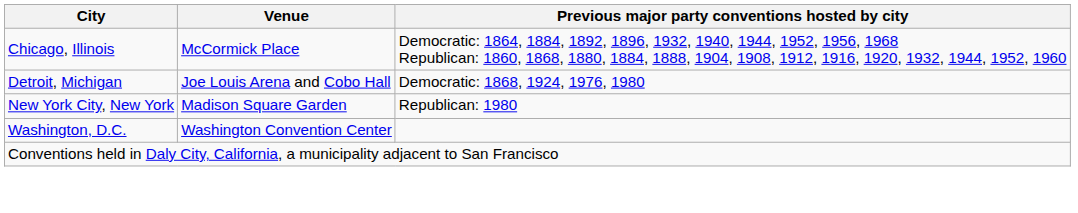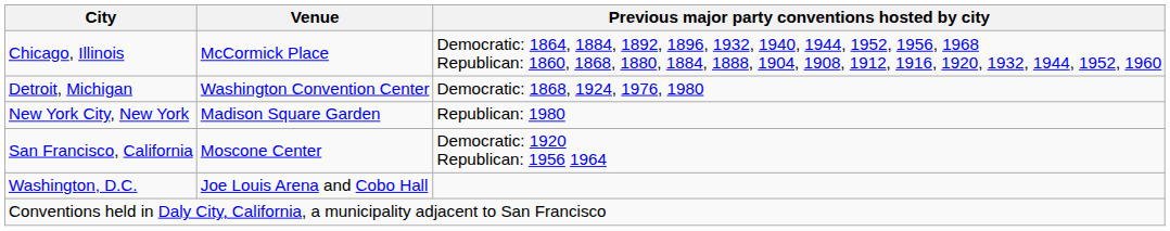Detroit, Michigan | Venue: Joe Louis Arena and Cobo Hall -> Washington Convention Center
+ row: San Francisco, California | Moscone Center | Democratic: 1920 Republican: 1956 1964
Washington, D.C. | Venue: Washington Convention Center -> Joe Louis Arena and Cobo Hall
